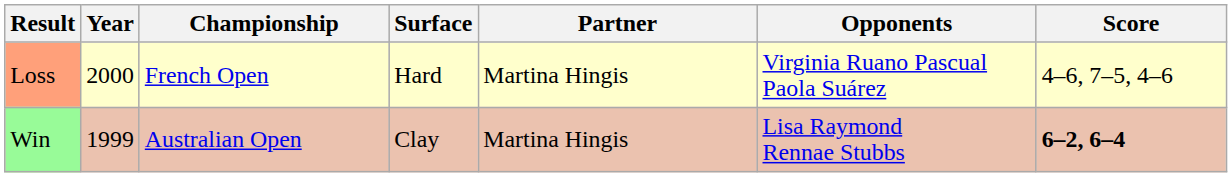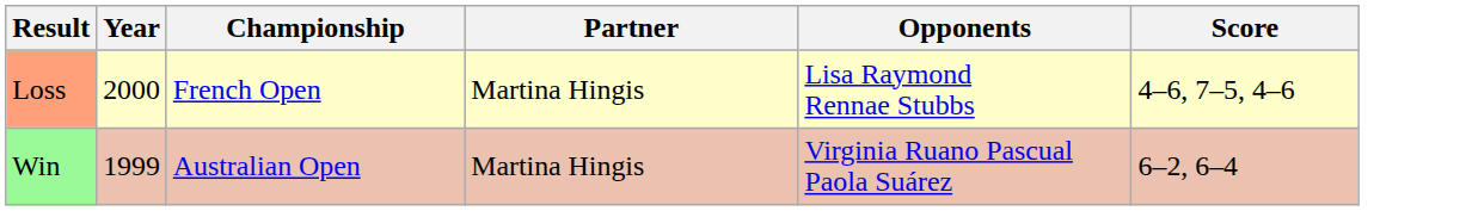- column: Surface | Hard | Clay
Loss | Opponents: Virginia Ruano Pascual Paola Suárez -> Lisa Raymond Rennae Stubbs
Win | Opponents: Lisa Raymond Rennae Stubbs -> Virginia Ruano Pascual Paola Suárez
Win | Score: bold -> normal
